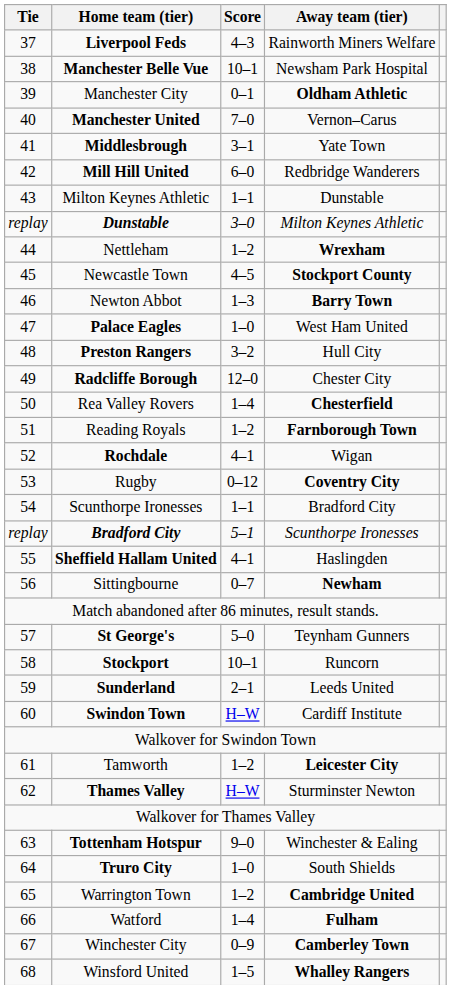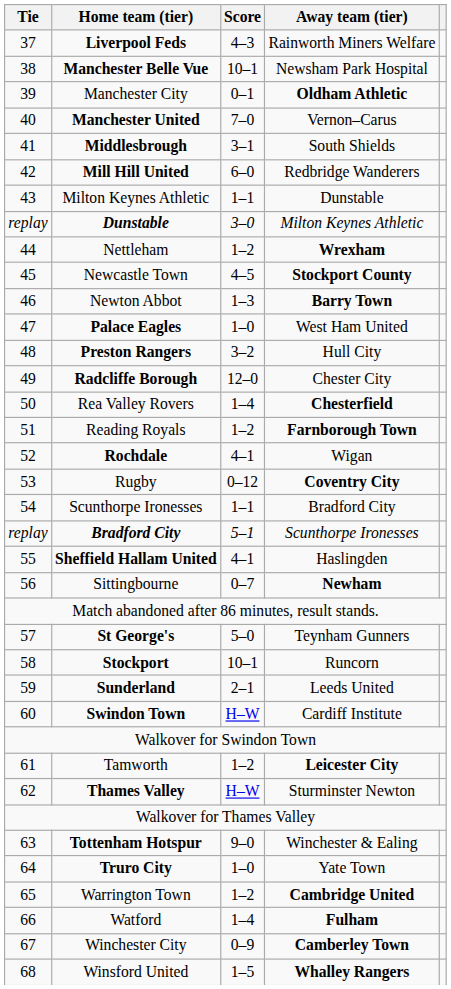Middlesbrough | Away team (tier): Yate Town -> South Shields
Truro City | Away team (tier): South Shields -> Yate Town
